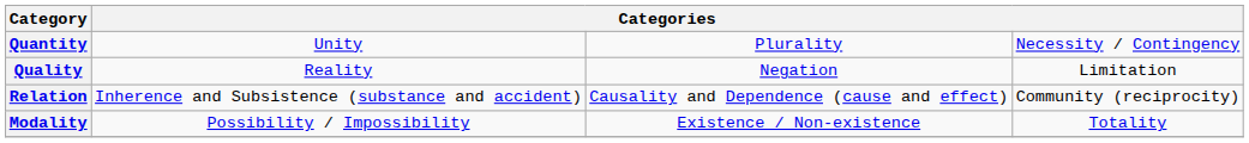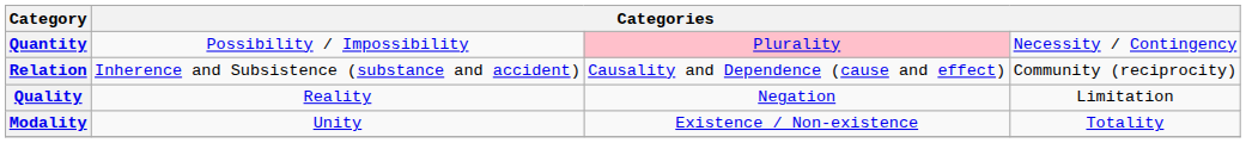Quantity | column 2: Unity -> Possibility / Impossibility
Quantity | column 3: no background -> pink background
rows swapped: Quality <-> Relation
Modality | column 2: Possibility / Impossibility -> Unity
